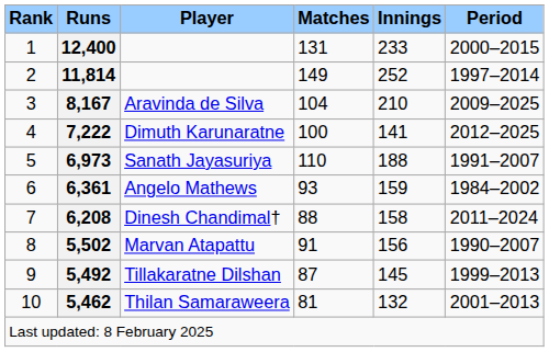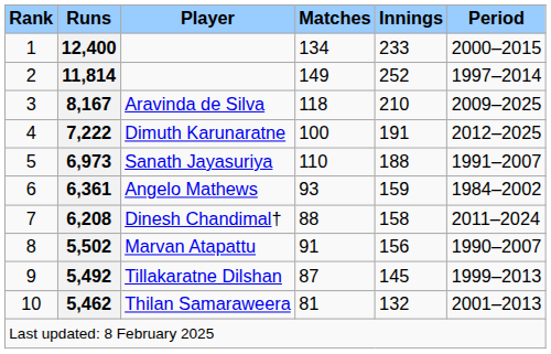12,400 | Matches: 131 -> 134
8,167 | Matches: 104 -> 118
7,222 | Innings: 141 -> 191
